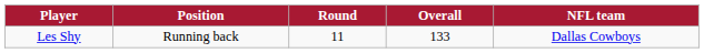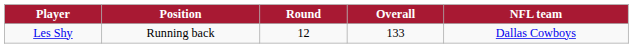Les Shy | Round: 11 -> 12
